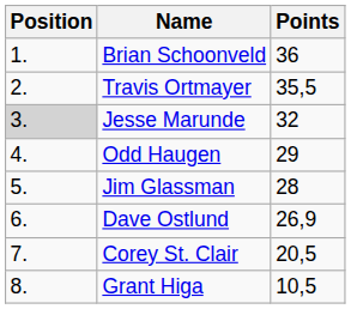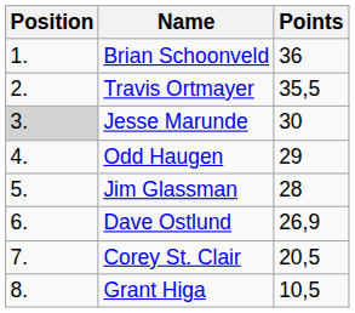Jesse Marunde | Points: 32 -> 30
